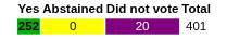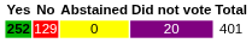+ column: No | 129
